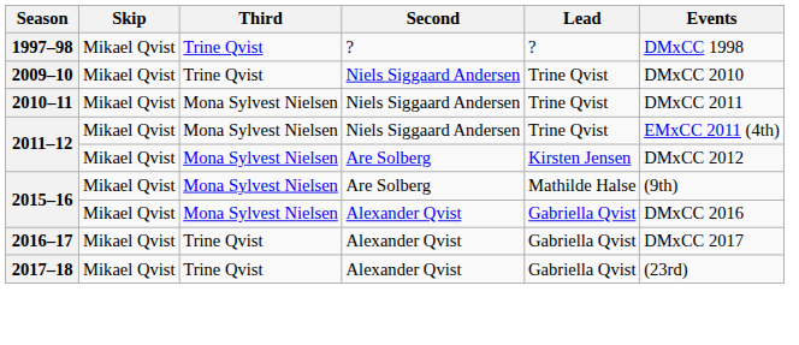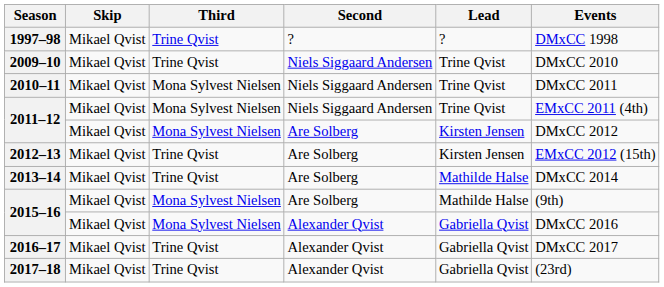+ row: 2012–13 | Mikael Qvist | Trine Qvist | Are Solberg | Kirsten Jensen | EMxCC 2012 (15th)
+ row: 2013–14 | Mikael Qvist | Trine Qvist | Are Solberg | Mathilde Halse | DMxCC 2014
